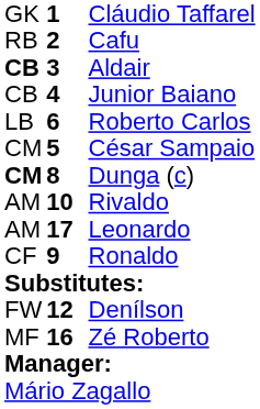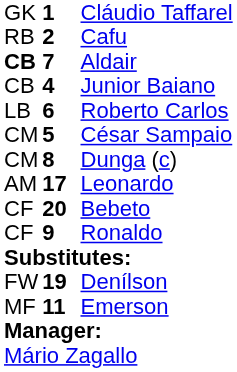Aldair | column 2: 3 -> 7
Dunga (c) | column 1: bold -> normal
- row: AM | 10 | Rivaldo
+ row: CF | 20 | Bebeto
Denílson | column 2: 12 -> 19
+ row: MF | 11 | Emerson
- row: MF | 16 | Zé Roberto
